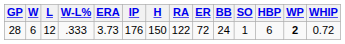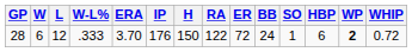28 | ERA: 3.73 -> 3.70
